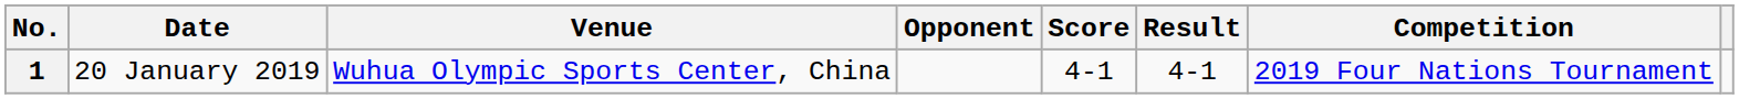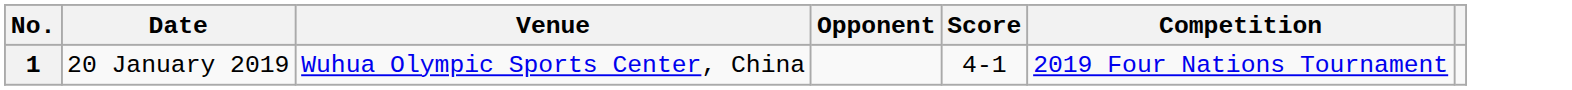- column: Result | 4-1
